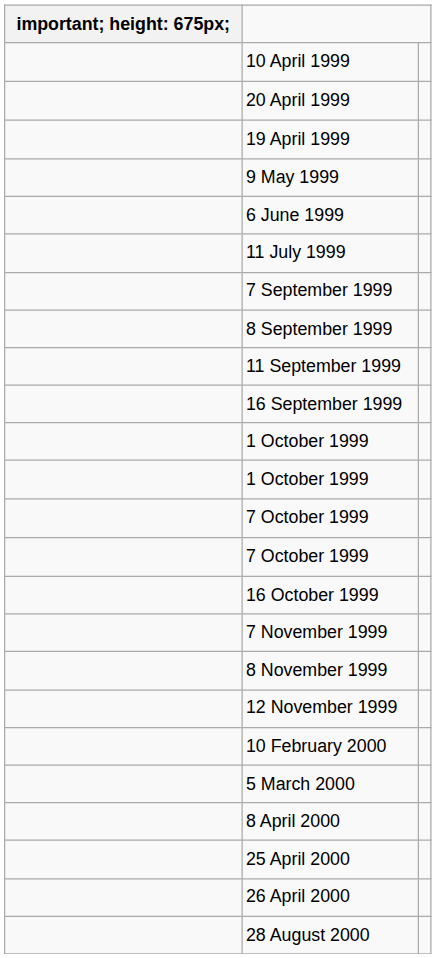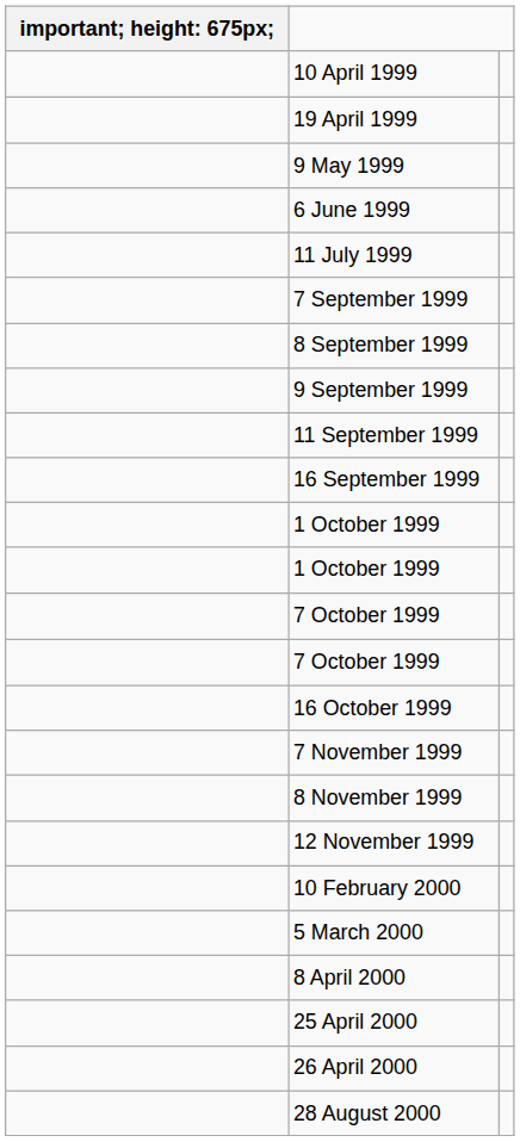- row: 20 April 1999
+ row: 9 September 1999
